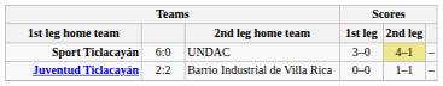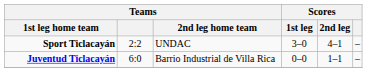Sport Ticlacayán | Teams: 6:0 -> 2:2
Sport Ticlacayán | Scores / 2nd leg: khaki background -> no background
Juventud Ticlacayán | Teams: 2:2 -> 6:0
